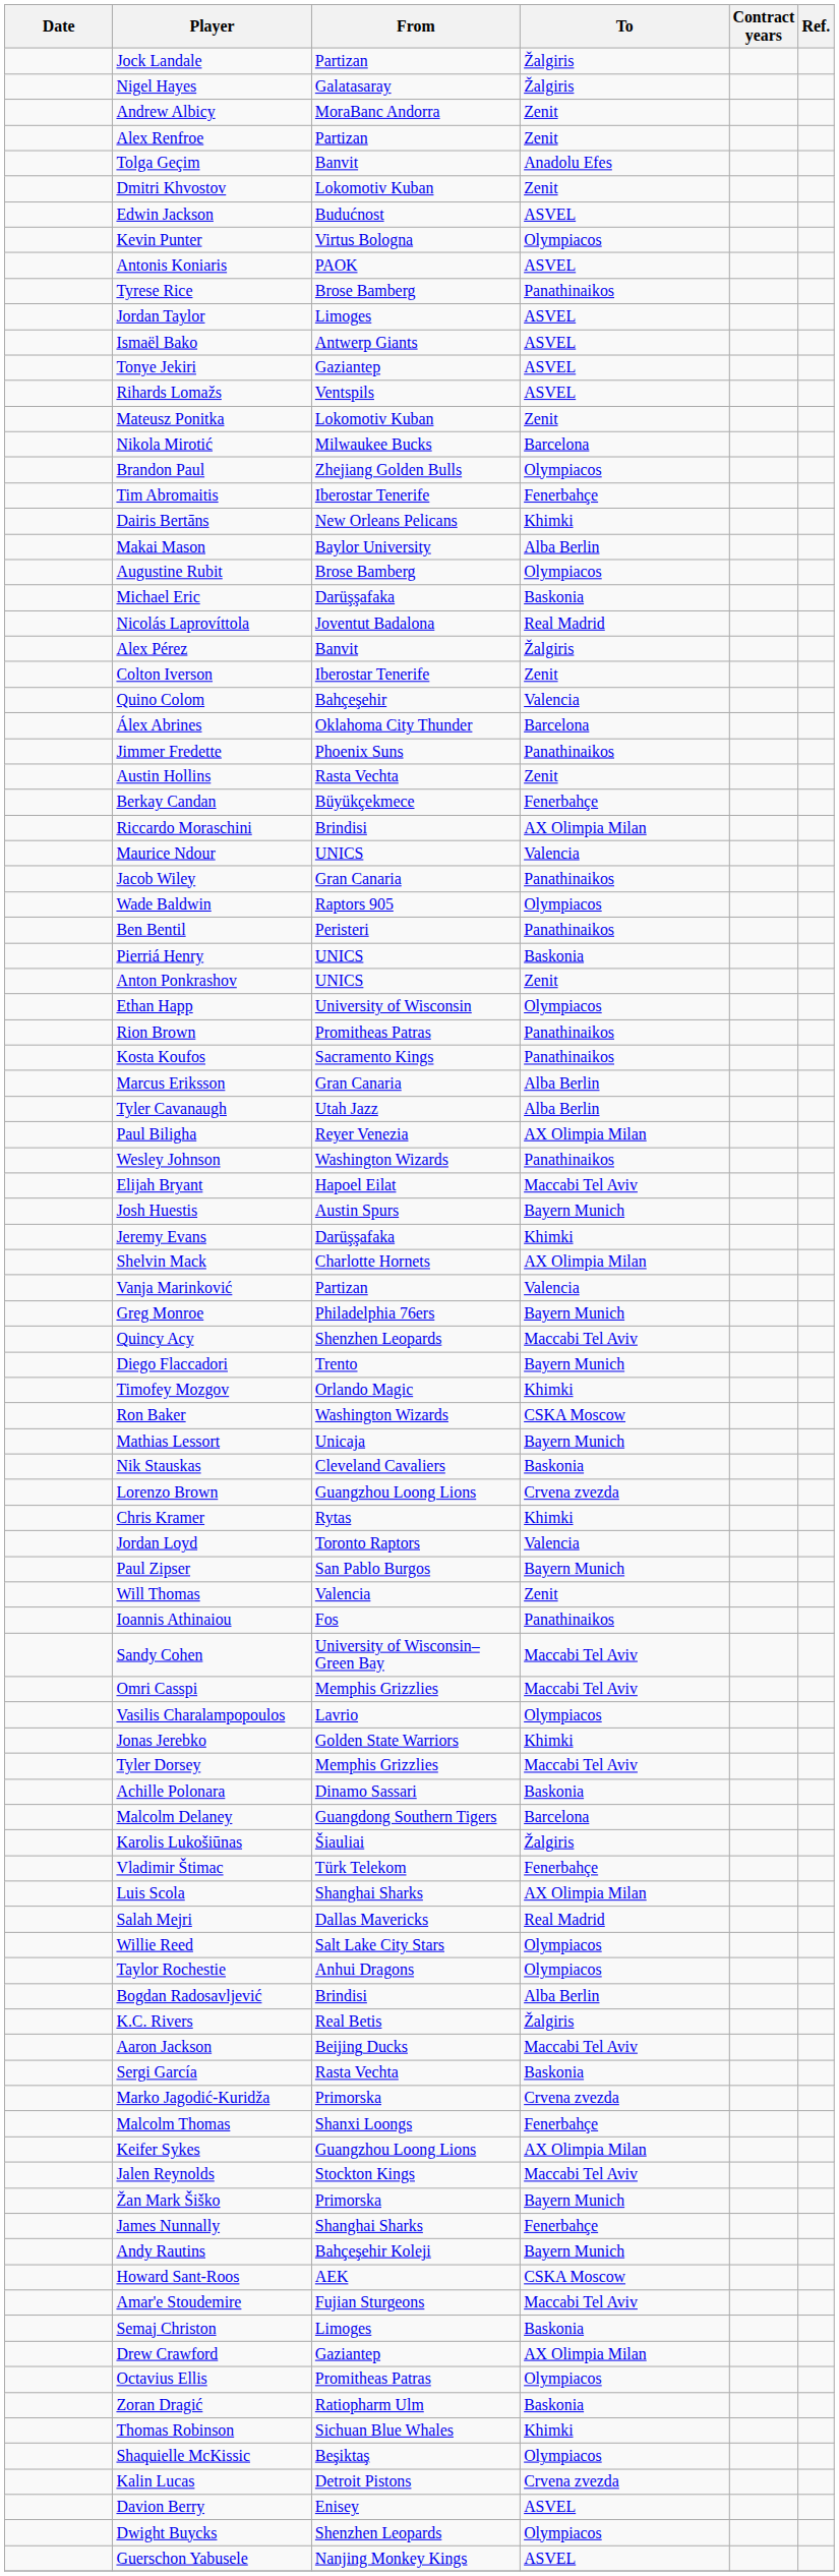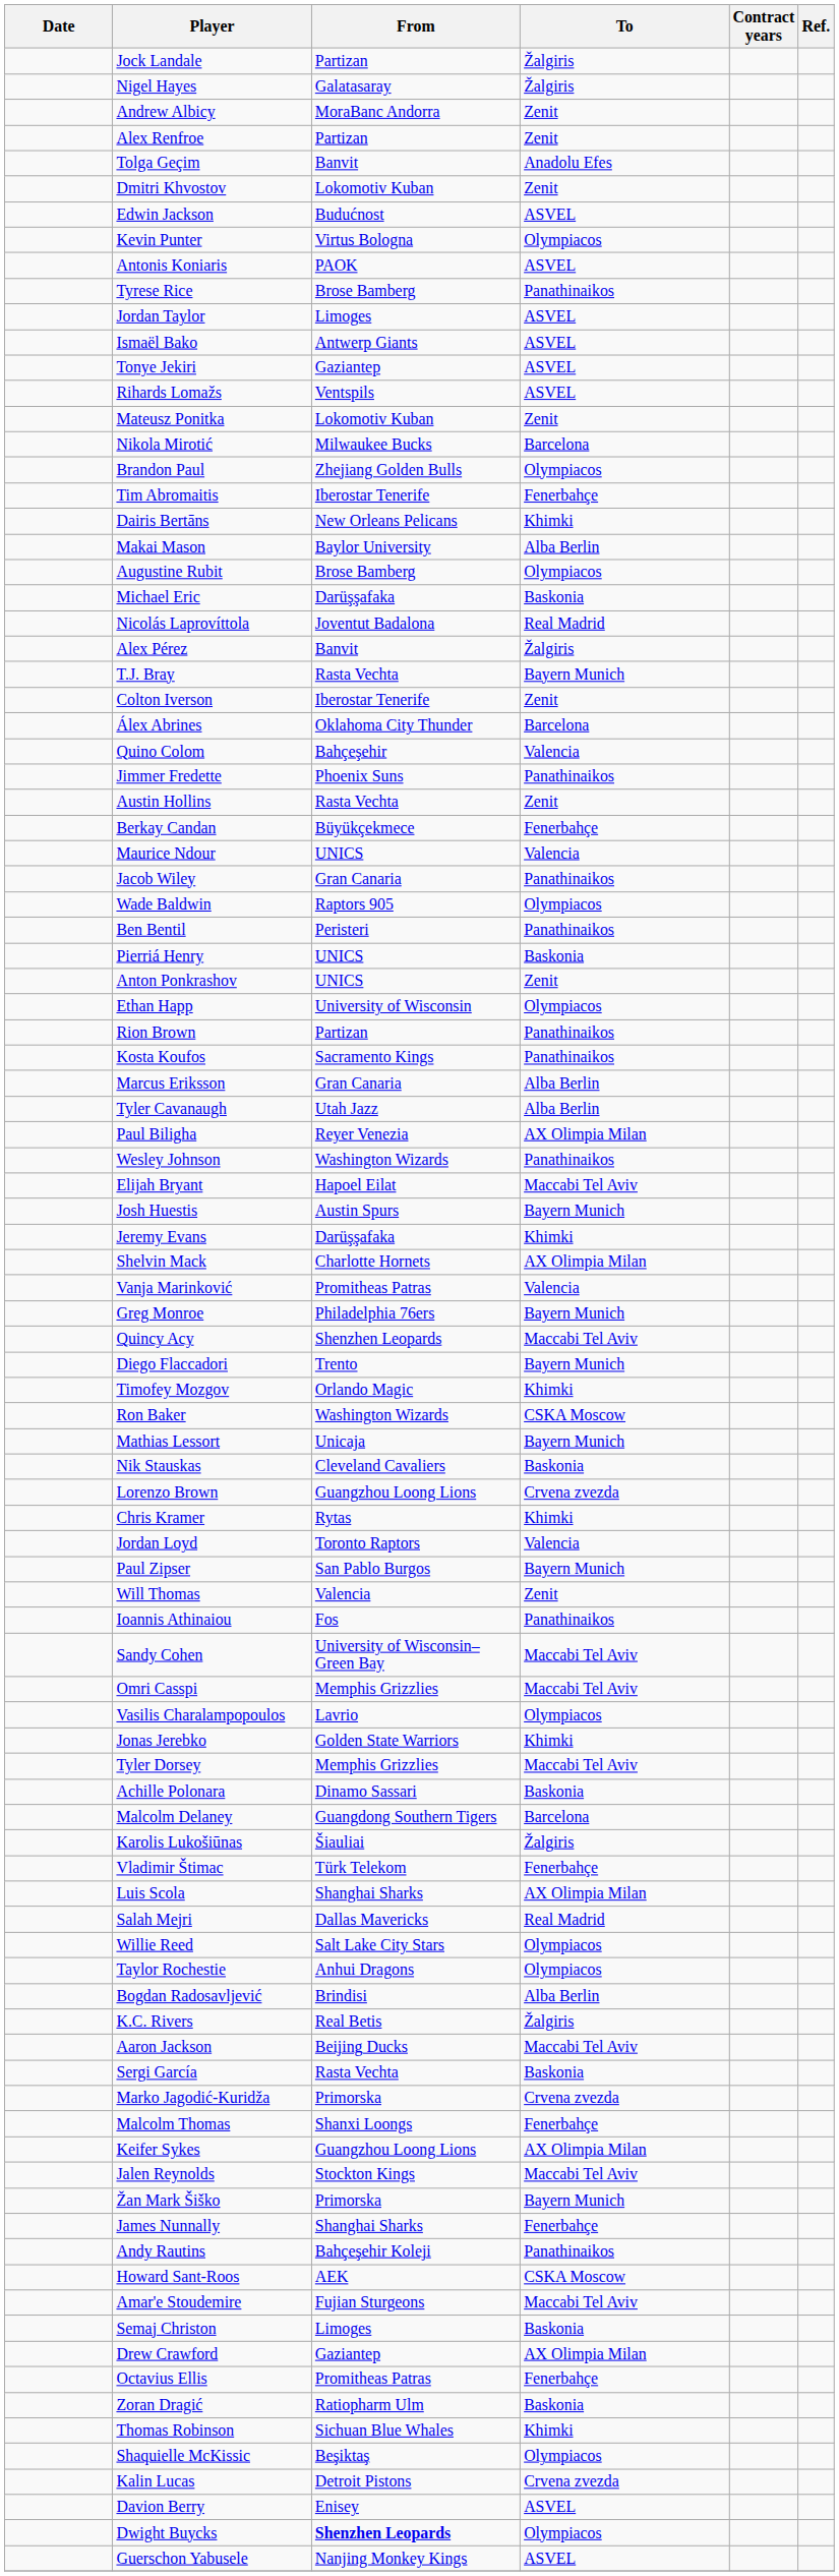+ row: T.J. Bray | Rasta Vechta | Bayern Munich
rows swapped: Álex Abrines <-> Quino Colom
- row: Riccardo Moraschini | Brindisi | AX Olimpia Milan
Rion Brown | From: Promitheas Patras -> Partizan
Vanja Marinković | From: Partizan -> Promitheas Patras
Andy Rautins | To: Bayern Munich -> Panathinaikos
Octavius Ellis | To: Olympiacos -> Fenerbahçe
Dwight Buycks | From: normal -> bold
